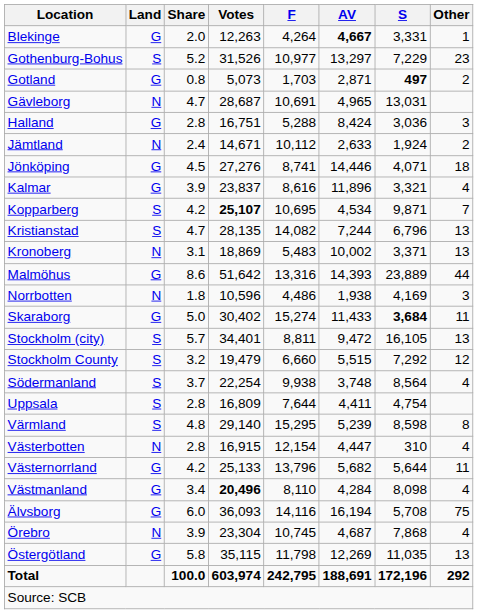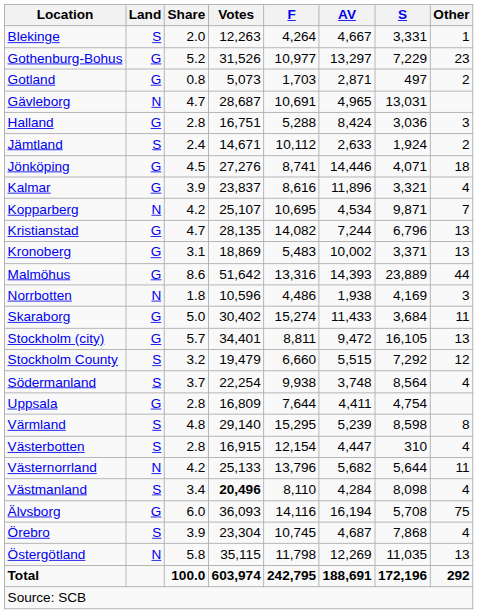Blekinge | Land: G -> S
Blekinge | AV: bold -> normal
Gothenburg-Bohus | Land: S -> G
Gotland | S: bold -> normal
Jämtland | Land: N -> S
Kopparberg | Land: S -> N
Kopparberg | Votes: bold -> normal
Kristianstad | Land: S -> G
Kronoberg | Land: N -> G
Skaraborg | S: bold -> normal
Stockholm (city) | Land: S -> G
Uppsala | Land: S -> G
Västerbotten | Land: N -> S
Västernorrland | Land: G -> N
Västmanland | Land: G -> S
Örebro | Land: N -> S
Östergötland | Land: G -> N
